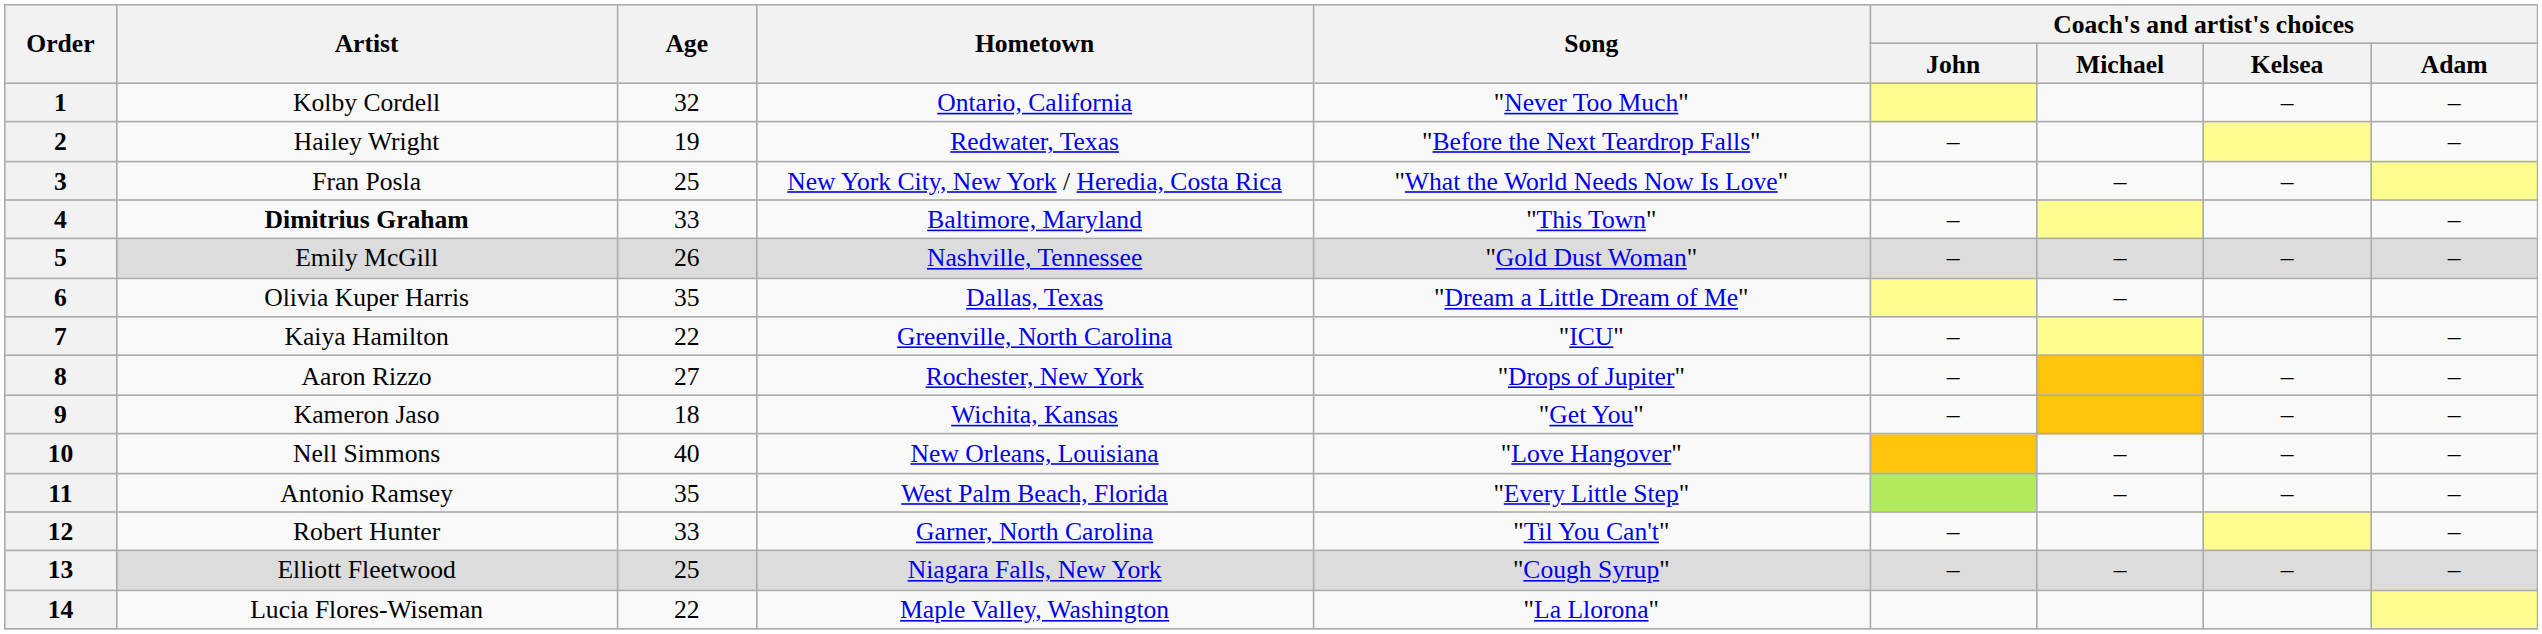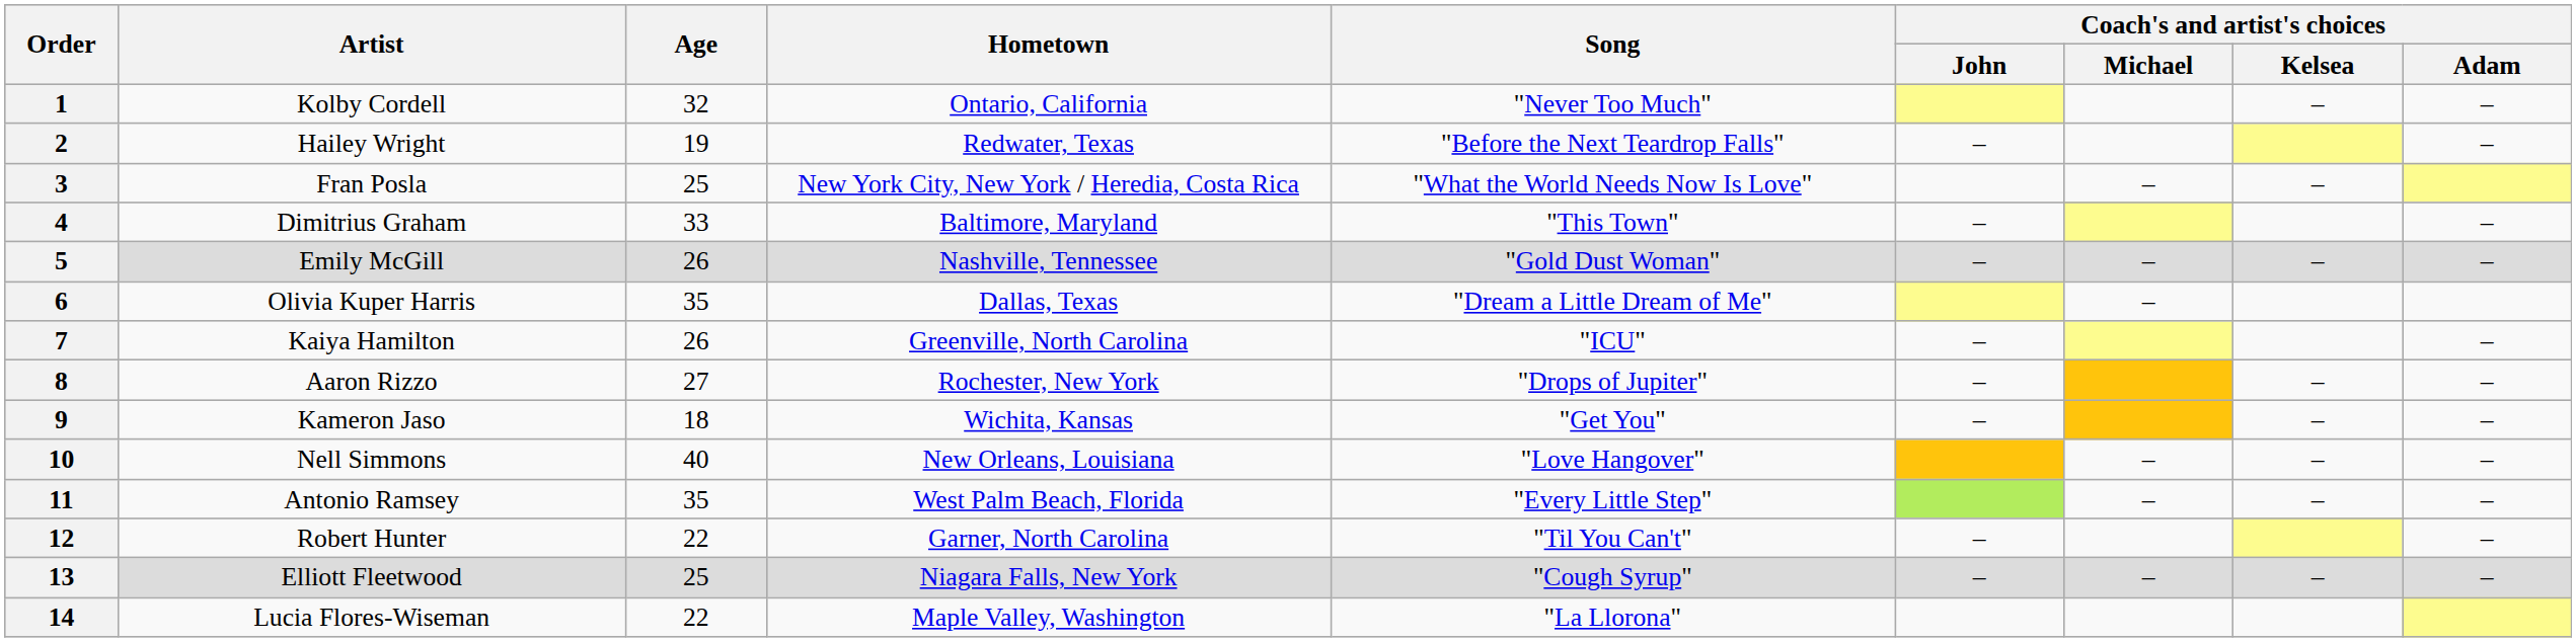4 | Artist: bold -> normal
7 | Age: 22 -> 26
12 | Age: 33 -> 22
